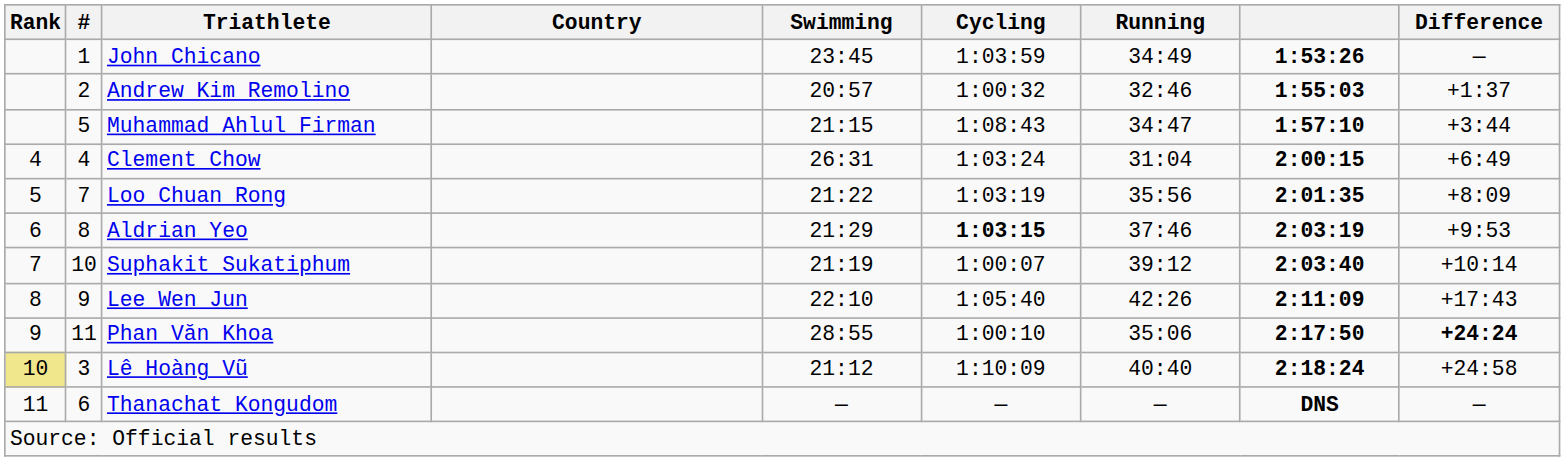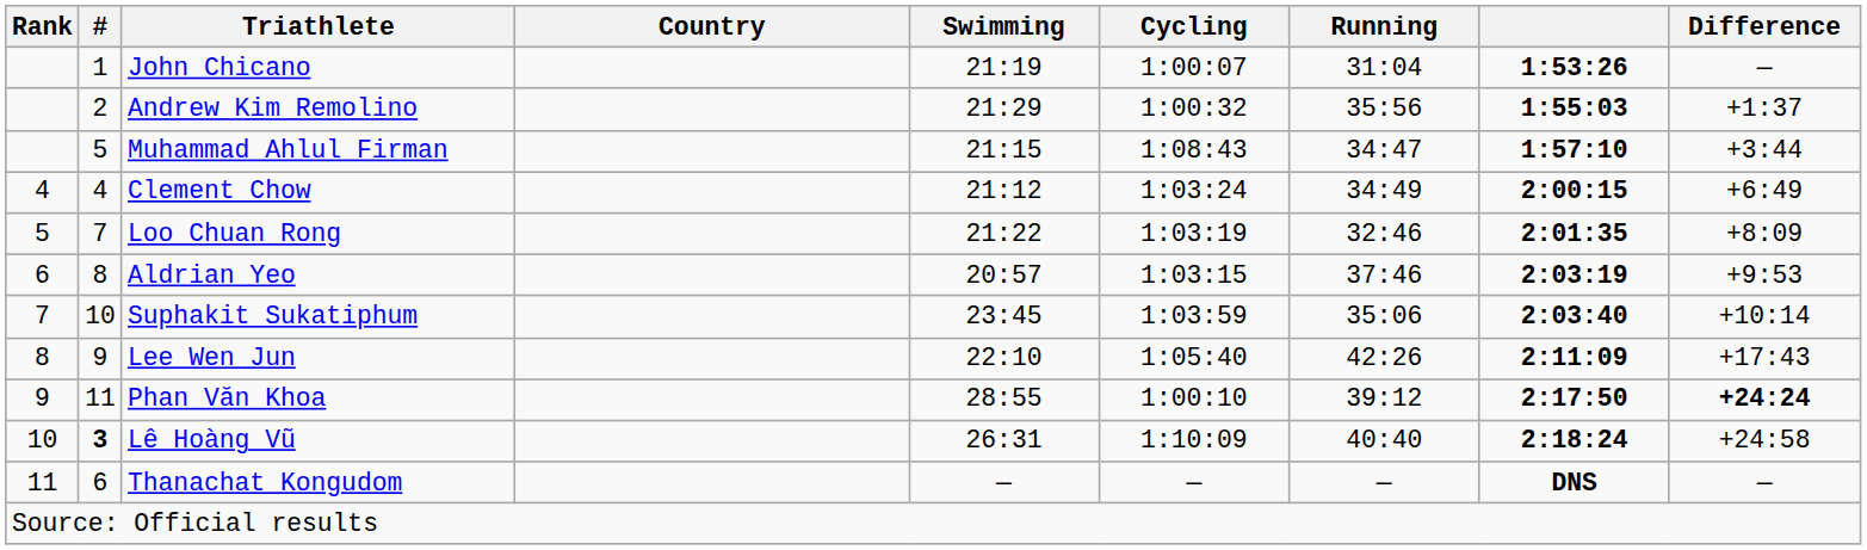John Chicano | Swimming: 23:45 -> 21:19
John Chicano | Cycling: 1:03:59 -> 1:00:07
John Chicano | Running: 34:49 -> 31:04
Andrew Kim Remolino | Swimming: 20:57 -> 21:29
Andrew Kim Remolino | Running: 32:46 -> 35:56
Clement Chow | Swimming: 26:31 -> 21:12
Clement Chow | Running: 31:04 -> 34:49
Loo Chuan Rong | Running: 35:56 -> 32:46
Aldrian Yeo | Swimming: 21:29 -> 20:57
Aldrian Yeo | Cycling: bold -> normal
Suphakit Sukatiphum | Swimming: 21:19 -> 23:45
Suphakit Sukatiphum | Cycling: 1:00:07 -> 1:03:59
Suphakit Sukatiphum | Running: 39:12 -> 35:06
Phan Văn Khoa | Running: 35:06 -> 39:12
Lê Hoàng Vũ | Rank: khaki background -> no background
Lê Hoàng Vũ | #: normal -> bold
Lê Hoàng Vũ | Swimming: 21:12 -> 26:31
